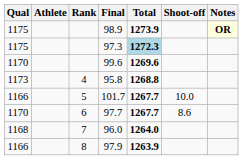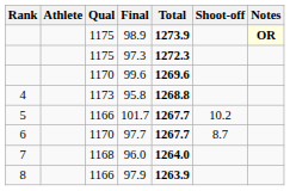columns swapped: Rank <-> Qual
97.3 | Total: lightblue background -> no background
101.7 | Shoot-off: 10.0 -> 10.2
97.7 | Shoot-off: 8.6 -> 8.7
